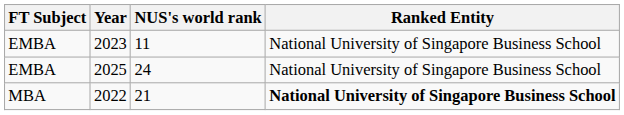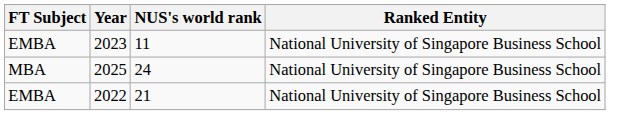24 | FT Subject: EMBA -> MBA
21 | FT Subject: MBA -> EMBA
21 | Ranked Entity: bold -> normal
